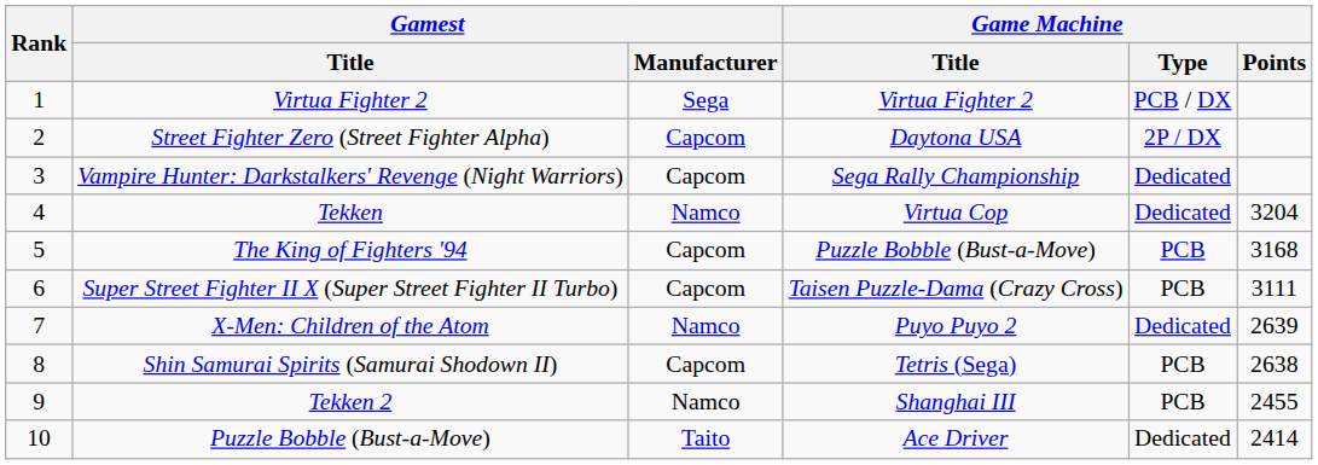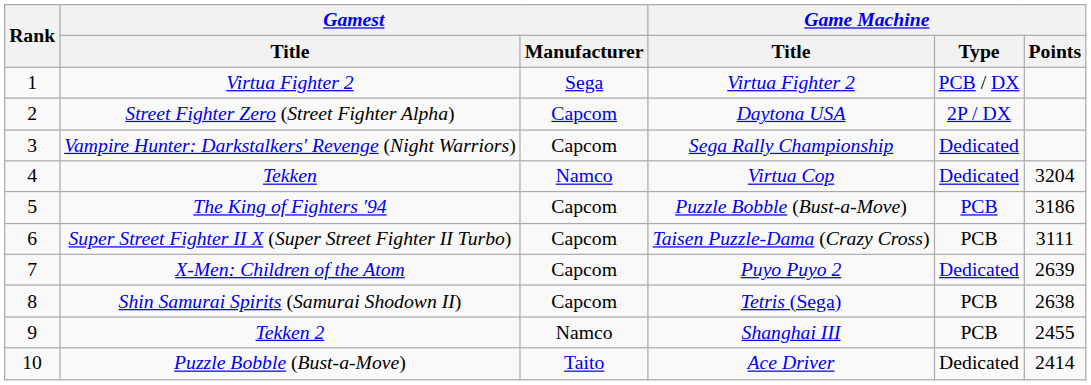The King of Fighters '94 | Game Machine / Points: 3168 -> 3186
X-Men: Children of the Atom | Gamest / Manufacturer: Namco -> Capcom
